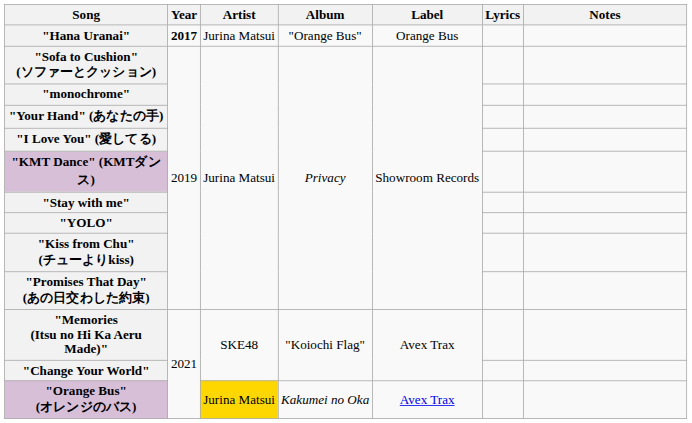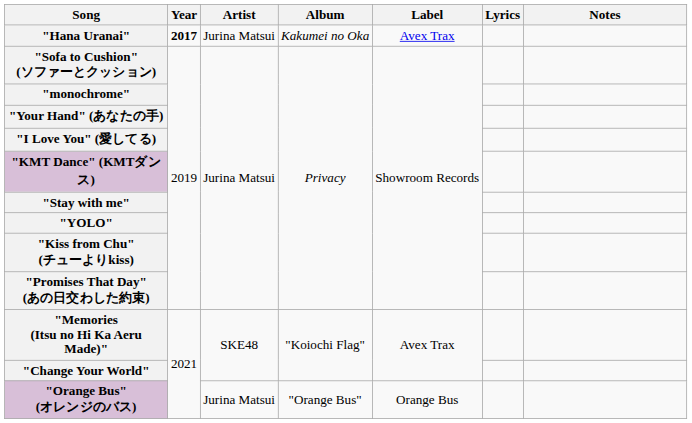"Hana Uranai" | Album: "Orange Bus" -> Kakumei no Oka
"Hana Uranai" | Label: Orange Bus -> Avex Trax
"Orange Bus" (オレンジのバス) | Artist: gold background -> no background
"Orange Bus" (オレンジのバス) | Album: Kakumei no Oka -> "Orange Bus"
"Orange Bus" (オレンジのバス) | Label: Avex Trax -> Orange Bus
